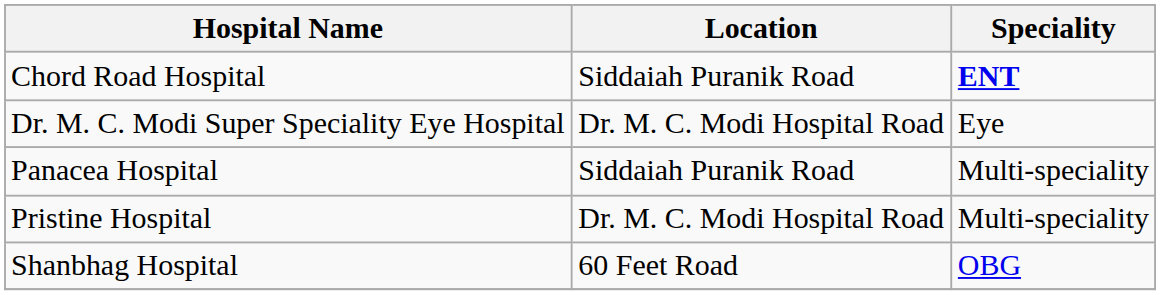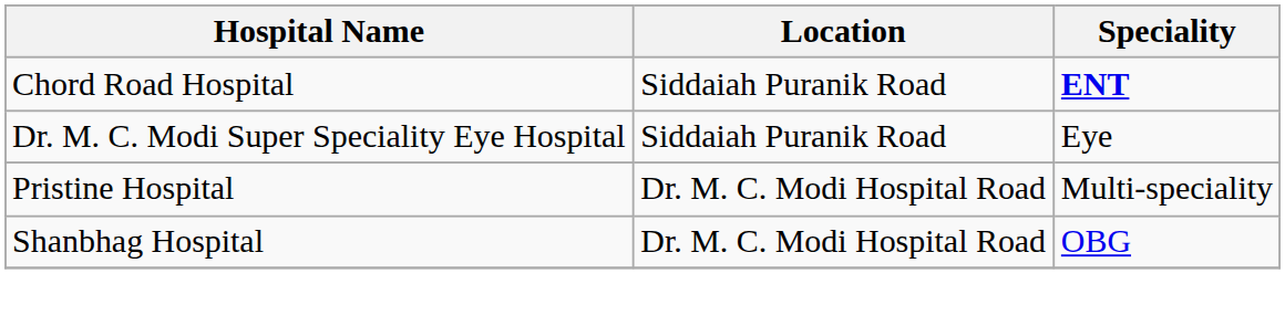Dr. M. C. Modi Super Speciality Eye Hospital | Location: Dr. M. C. Modi Hospital Road -> Siddaiah Puranik Road
- row: Panacea Hospital | Siddaiah Puranik Road | Multi-speciality
Shanbhag Hospital | Location: 60 Feet Road -> Dr. M. C. Modi Hospital Road
